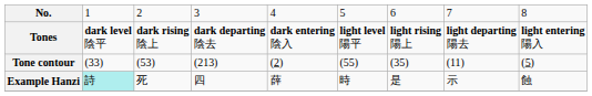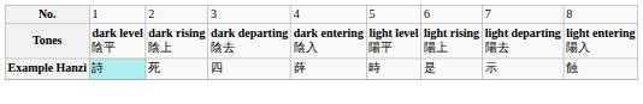- row: Tone contour | (33) | (53) | (213) | (2) | (55) | (35) | (11) | (5)
